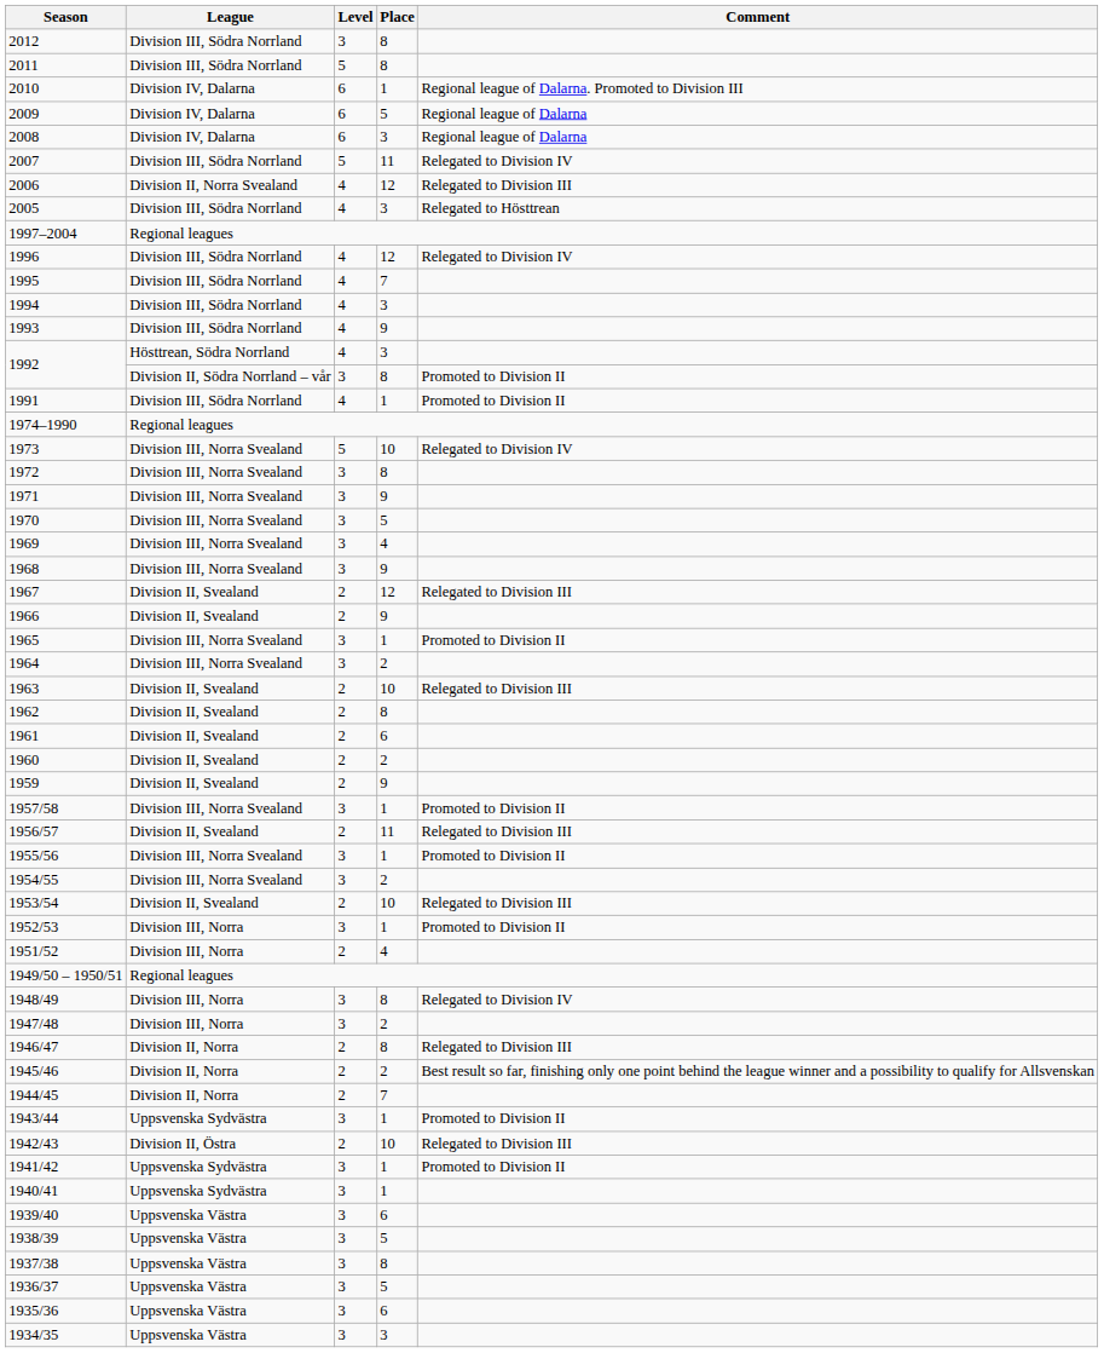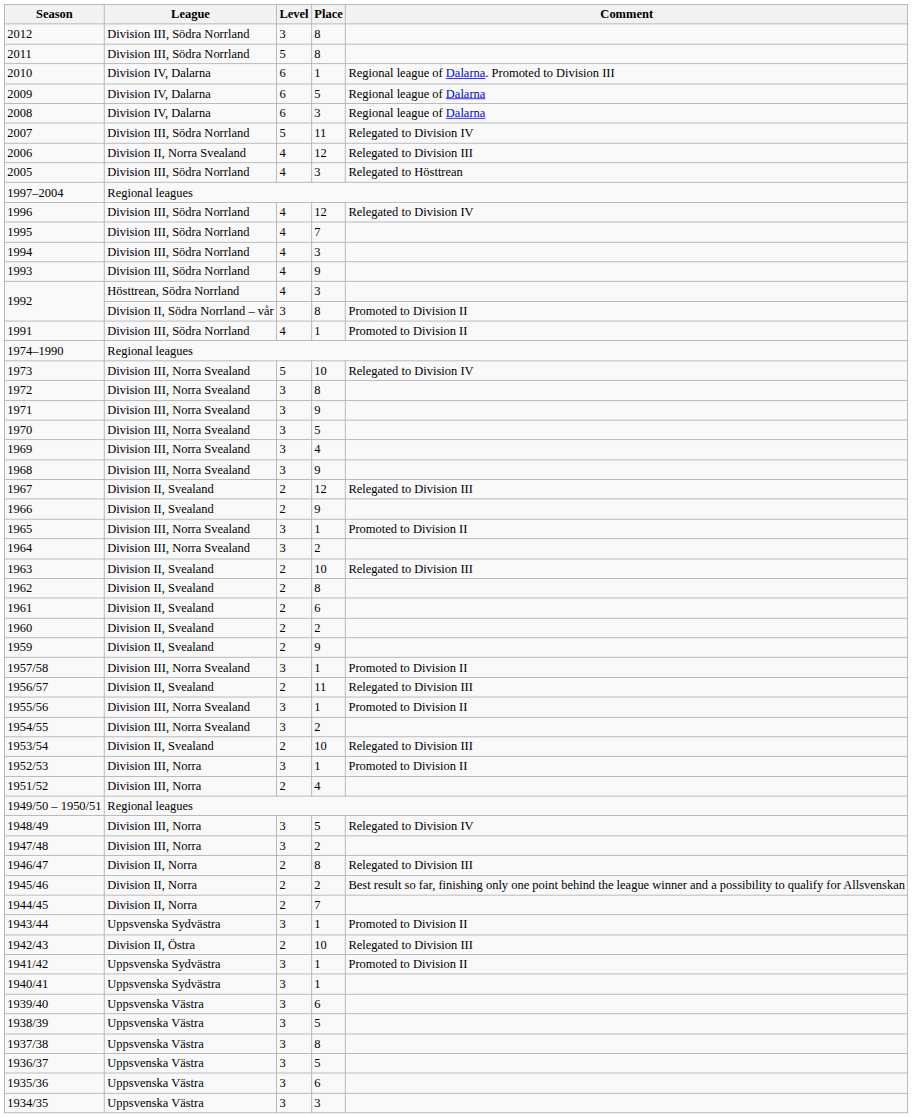1948/49 | Place: 8 -> 5
